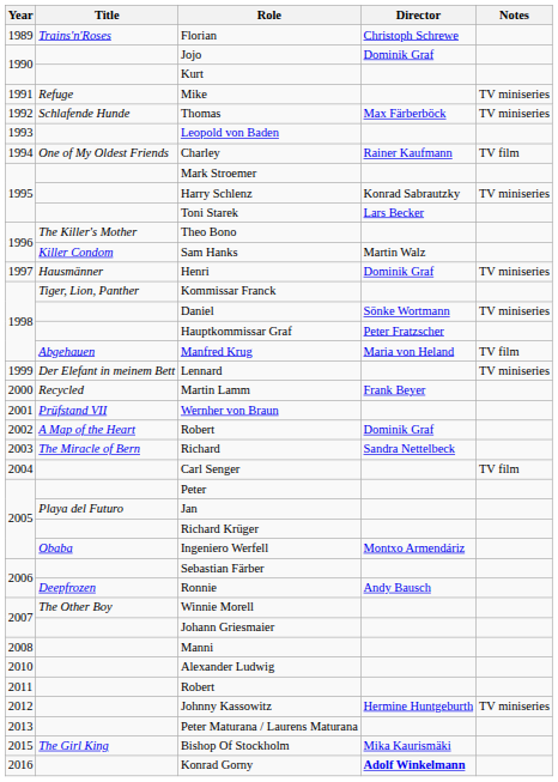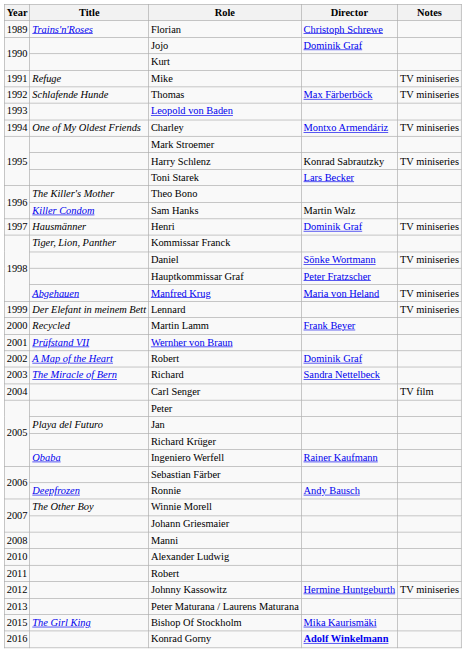Charley | Director: Rainer Kaufmann -> Montxo Armendáriz
Charley | Notes: TV film -> TV miniseries
Manfred Krug | Notes: TV film -> TV miniseries
Ingeniero Werfell | Director: Montxo Armendáriz -> Rainer Kaufmann
